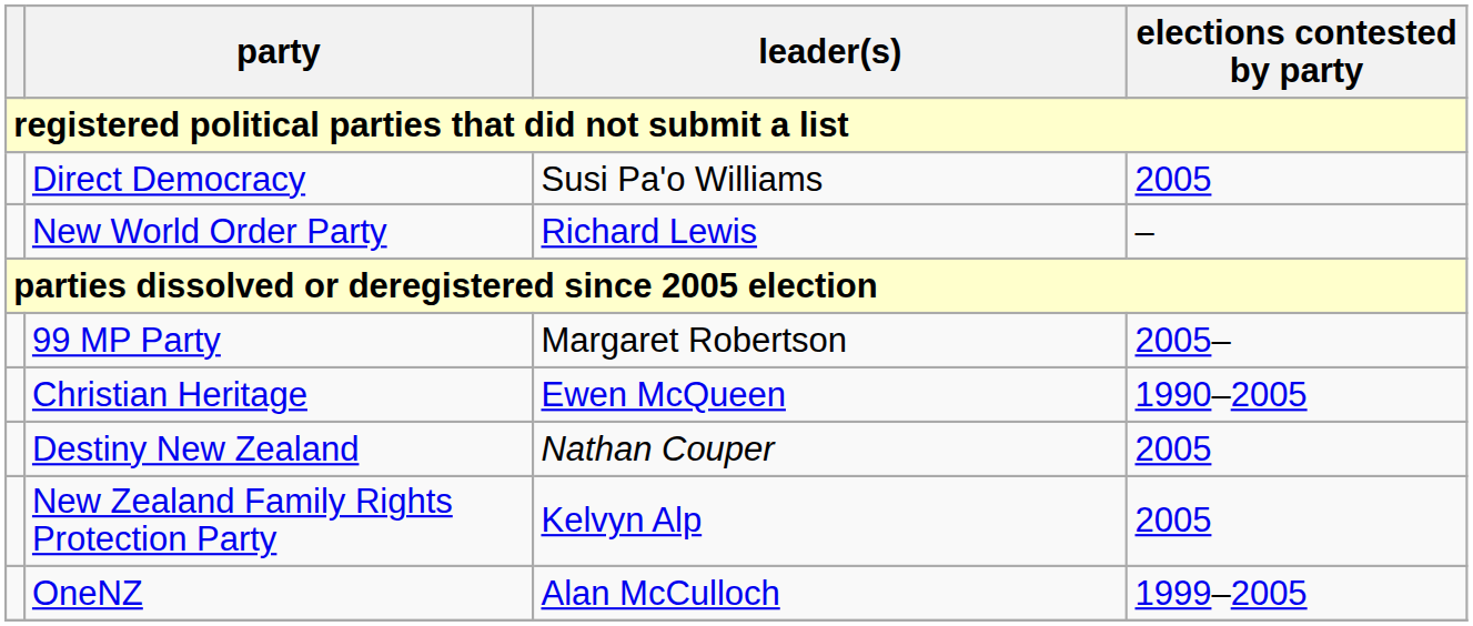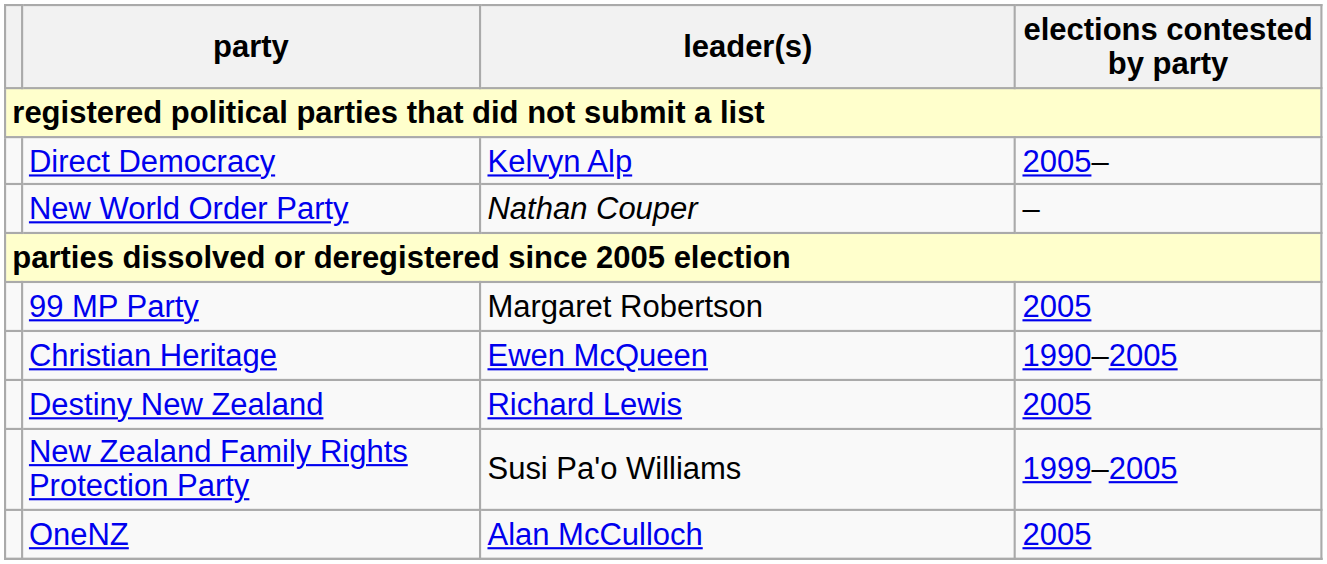Direct Democracy | leader(s): Susi Pa'o Williams -> Kelvyn Alp
Direct Democracy | elections contested by party: 2005 -> 2005–
New World Order Party | leader(s): Richard Lewis -> Nathan Couper
99 MP Party | elections contested by party: 2005– -> 2005
Destiny New Zealand | leader(s): Nathan Couper -> Richard Lewis
New Zealand Family Rights Protection Party | leader(s): Kelvyn Alp -> Susi Pa'o Williams
New Zealand Family Rights Protection Party | elections contested by party: 2005 -> 1999–2005
OneNZ | elections contested by party: 1999–2005 -> 2005
